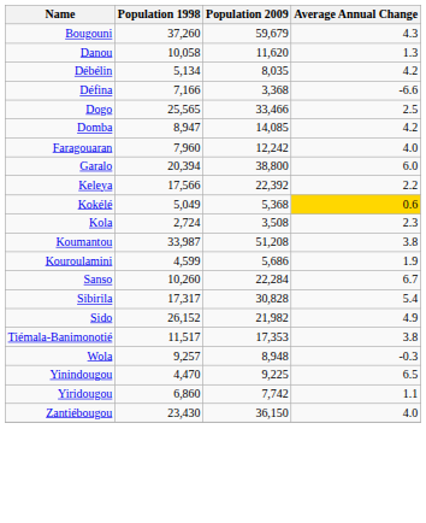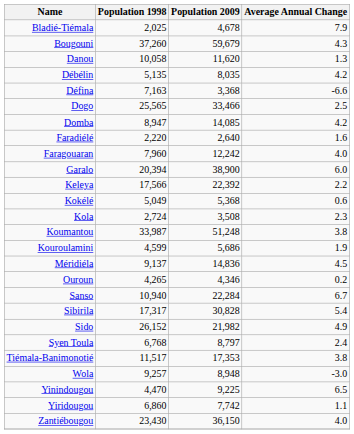+ row: Bladié-Tiémala | 2,025 | 4,678 | 7.9
Débélin | Population 1998: 5,134 -> 5,135
Défina | Population 1998: 7,166 -> 7,163
+ row: Faradiélé | 2,220 | 2,640 | 1.6
Garalo | Population 2009: 38,800 -> 38,900
Kokélé | Average Annual Change: gold background -> no background
Koumantou | Population 2009: 51,208 -> 51,248
+ row: Méridiéla | 9,137 | 14,836 | 4.5
+ row: Ouroun | 4,265 | 4,346 | 0.2
Sanso | Population 1998: 10,260 -> 10,940
+ row: Syen Toula | 6,768 | 8,797 | 2.4
Wola | Average Annual Change: -0.3 -> -3.0
